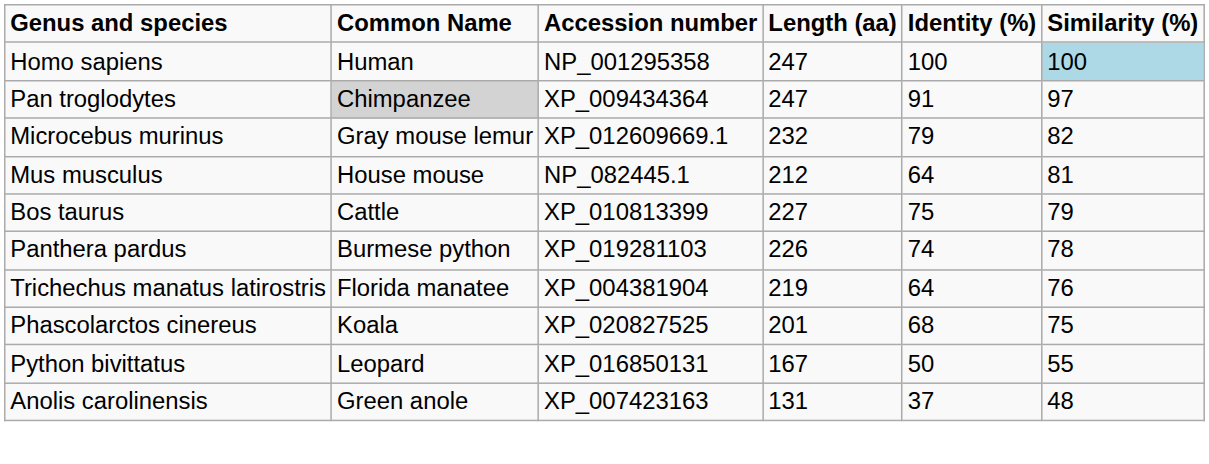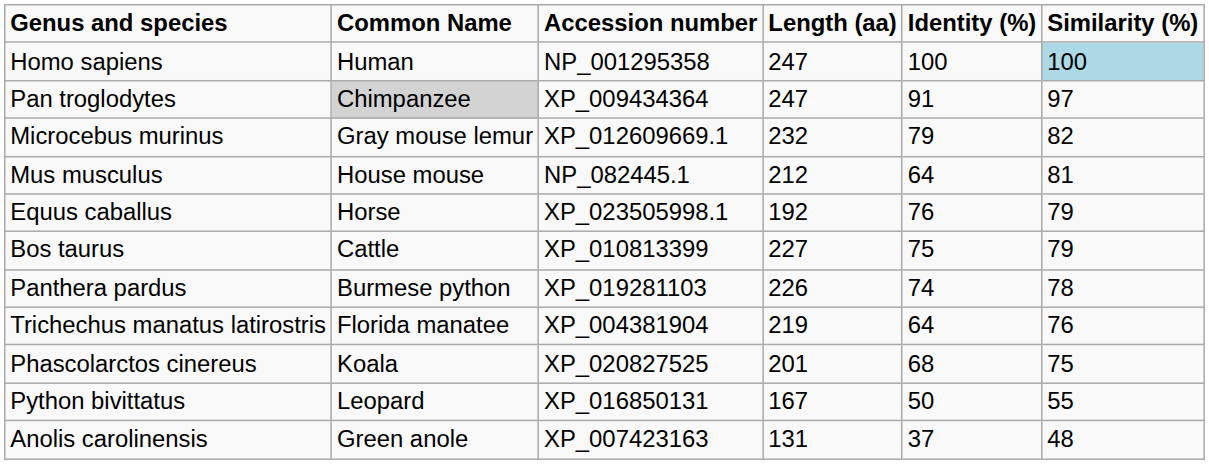+ row: Equus caballus | Horse | XP_023505998.1 | 192 | 76 | 79
